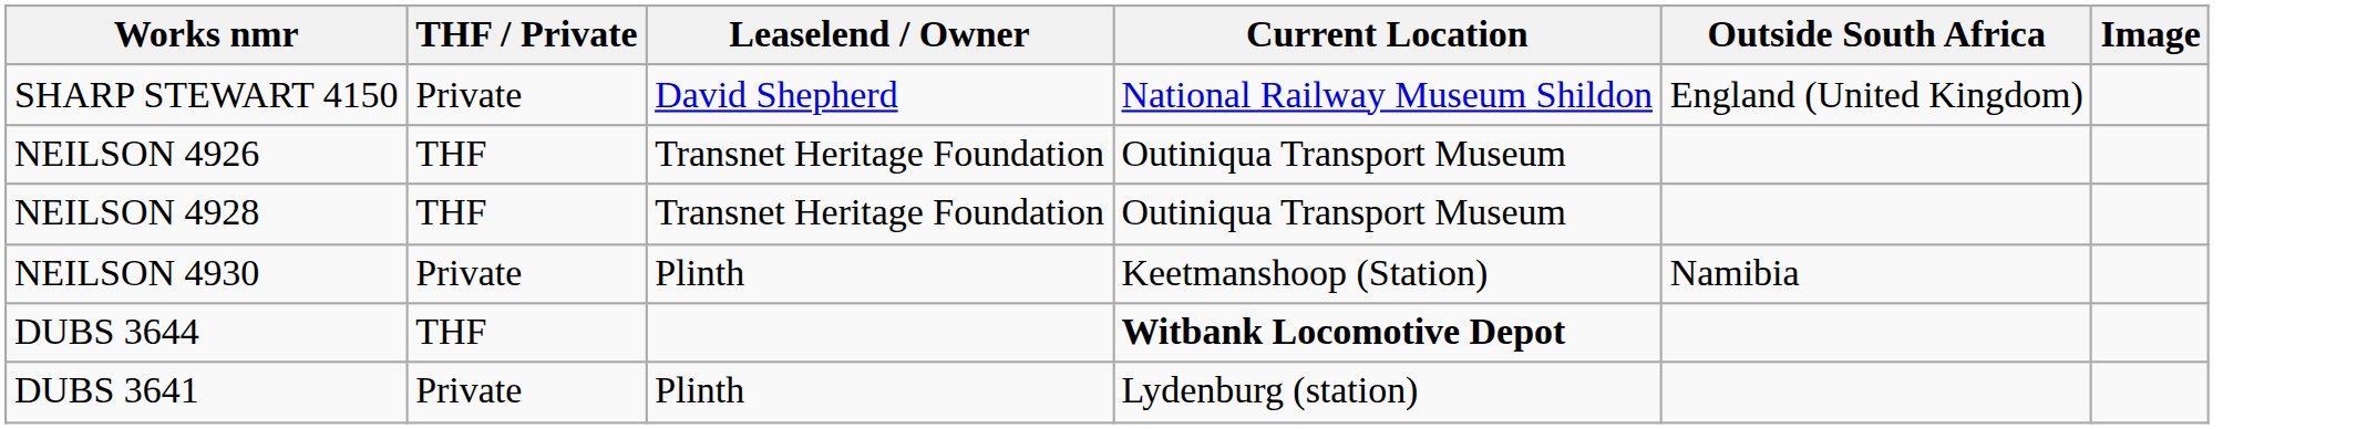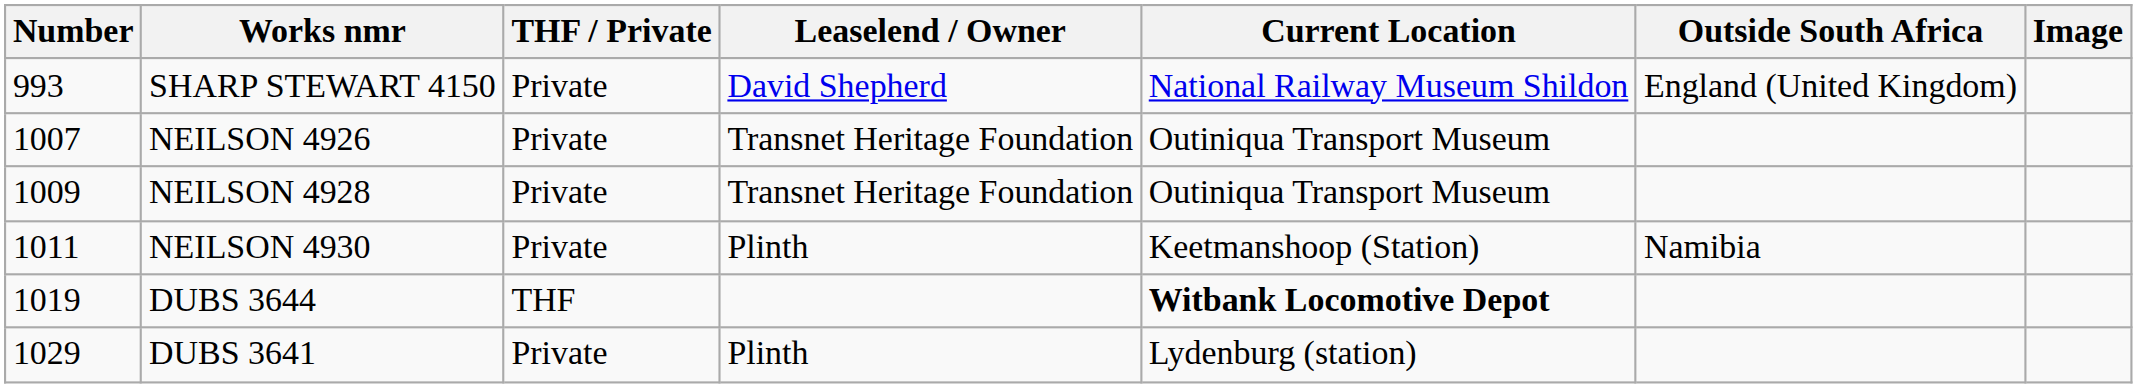+ column: Number | 993 | 1007 | 1009 | 1011 | 1019 | 1029
NEILSON 4926 | THF / Private: THF -> Private
NEILSON 4928 | THF / Private: THF -> Private
